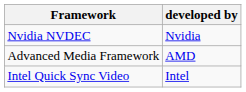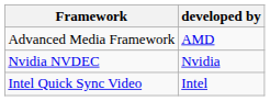rows swapped: Nvidia NVDEC <-> Advanced Media Framework
